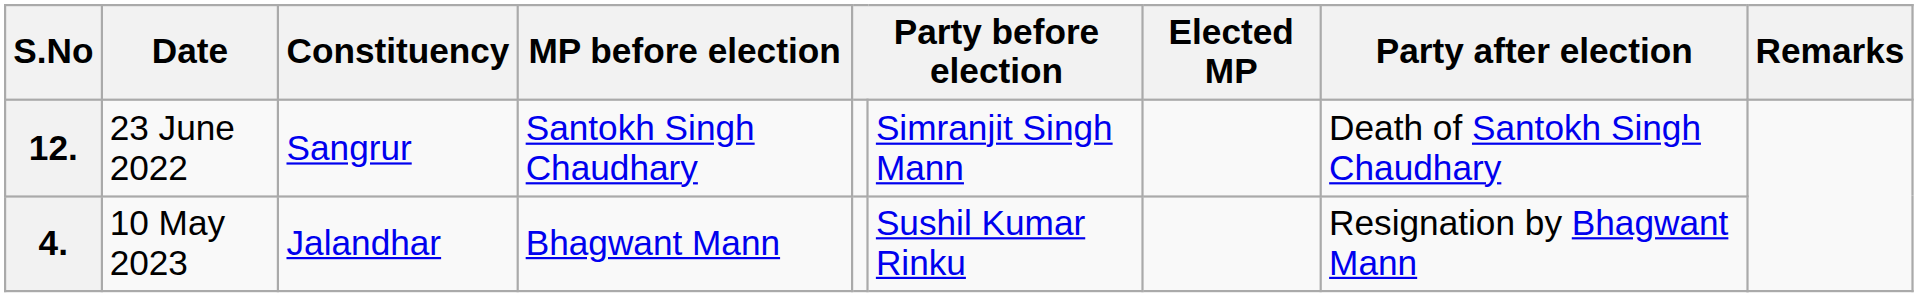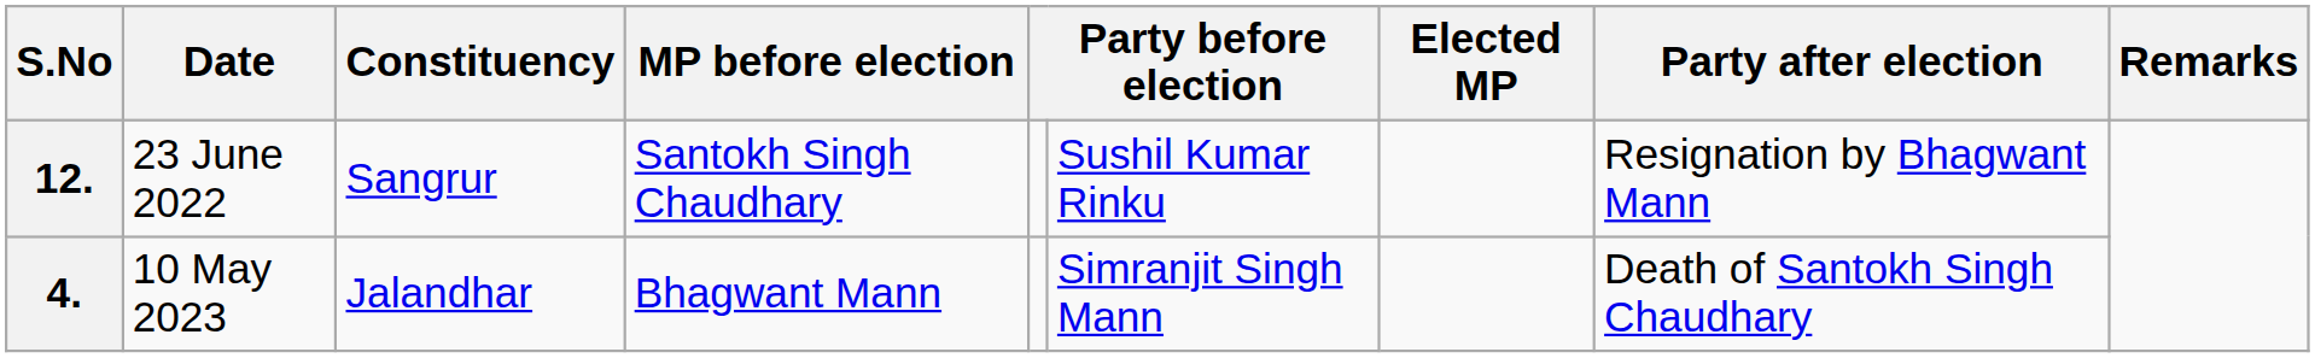12. | column 6: Simranjit Singh Mann -> Sushil Kumar Rinku
12. | column 8: Death of Santokh Singh Chaudhary -> Resignation by Bhagwant Mann
4. | column 6: Sushil Kumar Rinku -> Simranjit Singh Mann
4. | column 8: Resignation by Bhagwant Mann -> Death of Santokh Singh Chaudhary
